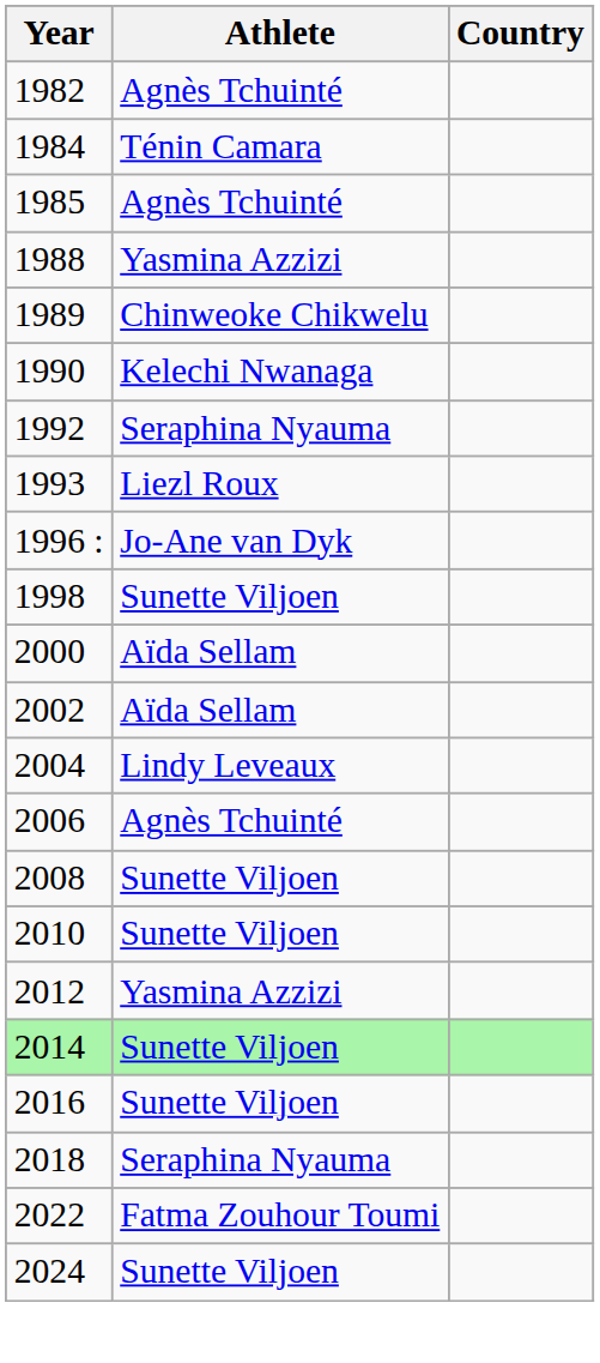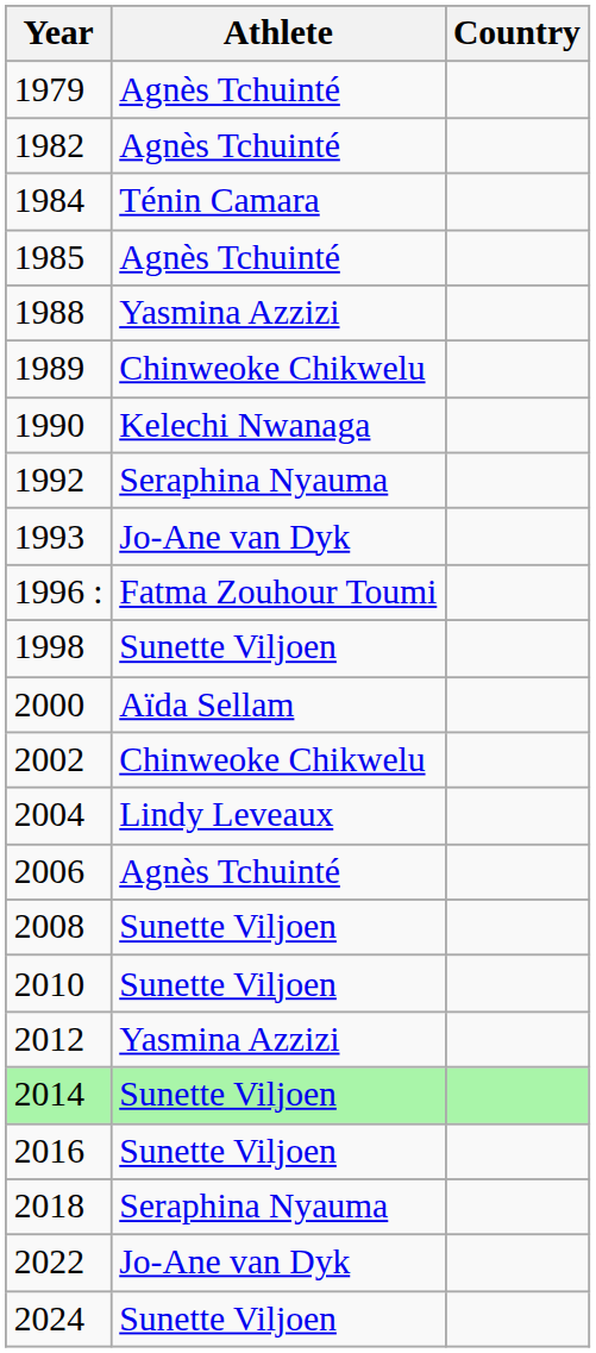+ row: 1979 | Agnès Tchuinté
1993 | Athlete: Liezl Roux -> Jo-Ane van Dyk
1996 : | Athlete: Jo-Ane van Dyk -> Fatma Zouhour Toumi
2002 | Athlete: Aïda Sellam -> Chinweoke Chikwelu
2022 | Athlete: Fatma Zouhour Toumi -> Jo-Ane van Dyk
